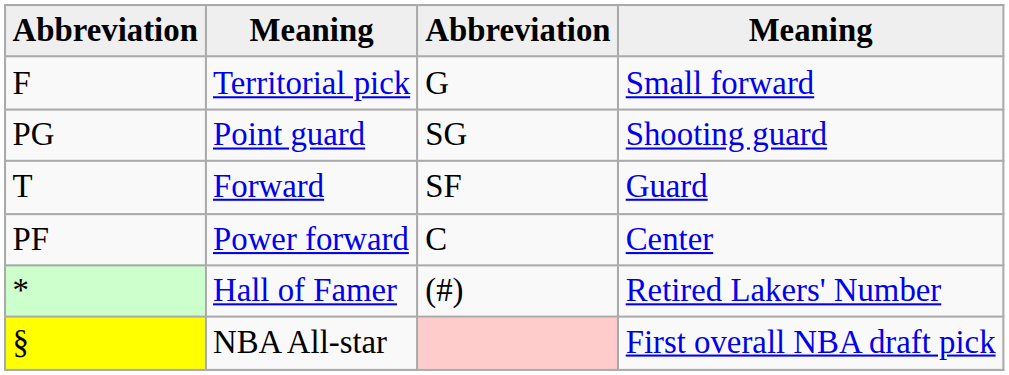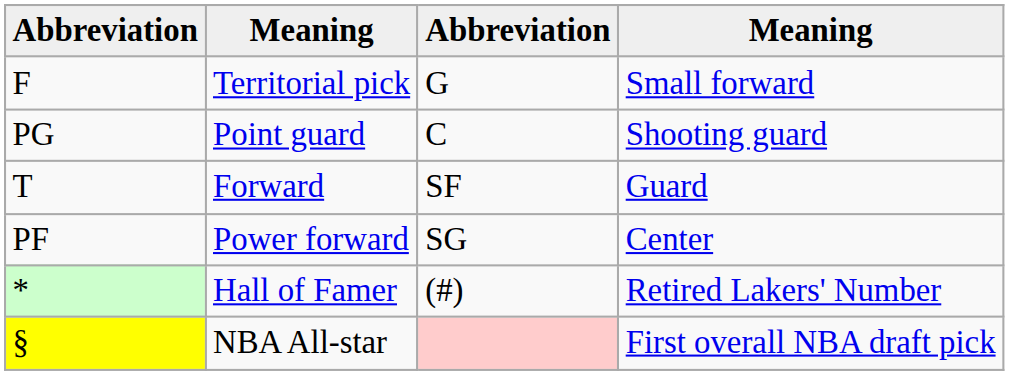Point guard | column 3: SG -> C
Power forward | column 3: C -> SG
